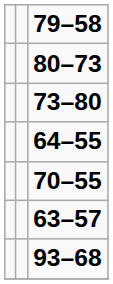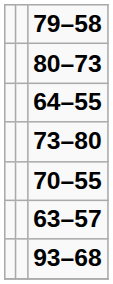rows swapped: 64–55 <-> 73–80
